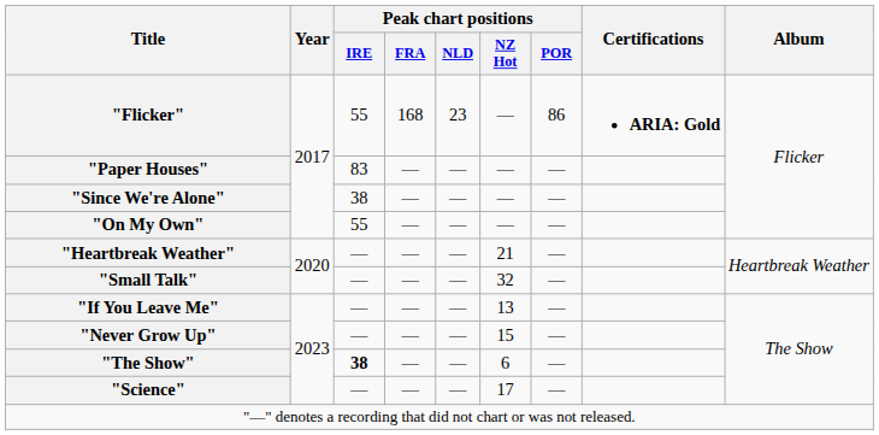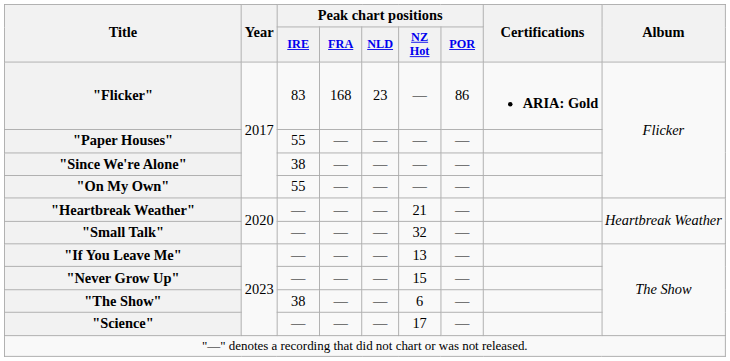"Flicker" | Peak chart positions / IRE: 55 -> 83
"Paper Houses" | Peak chart positions / IRE: 83 -> 55
"The Show" | Peak chart positions / IRE: bold -> normal
